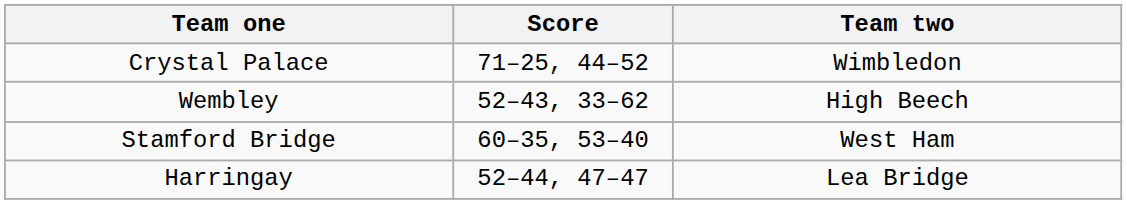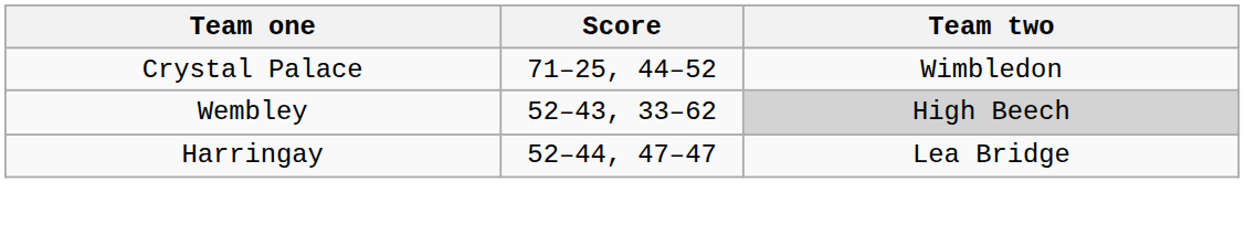Wembley | Team two: no background -> lightgrey background
- row: Stamford Bridge | 60–35, 53–40 | West Ham
